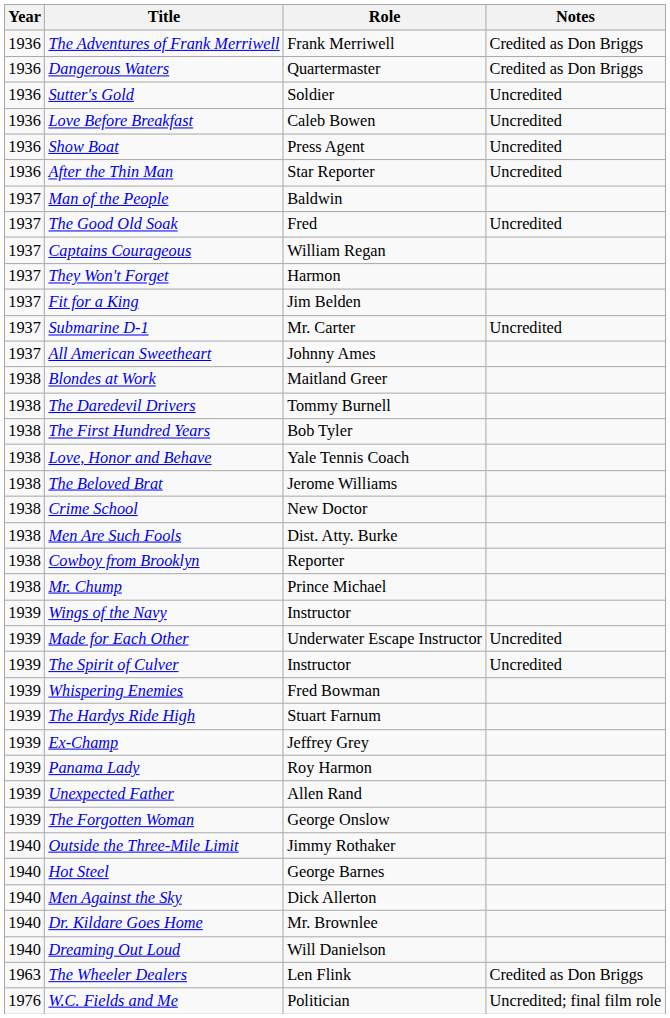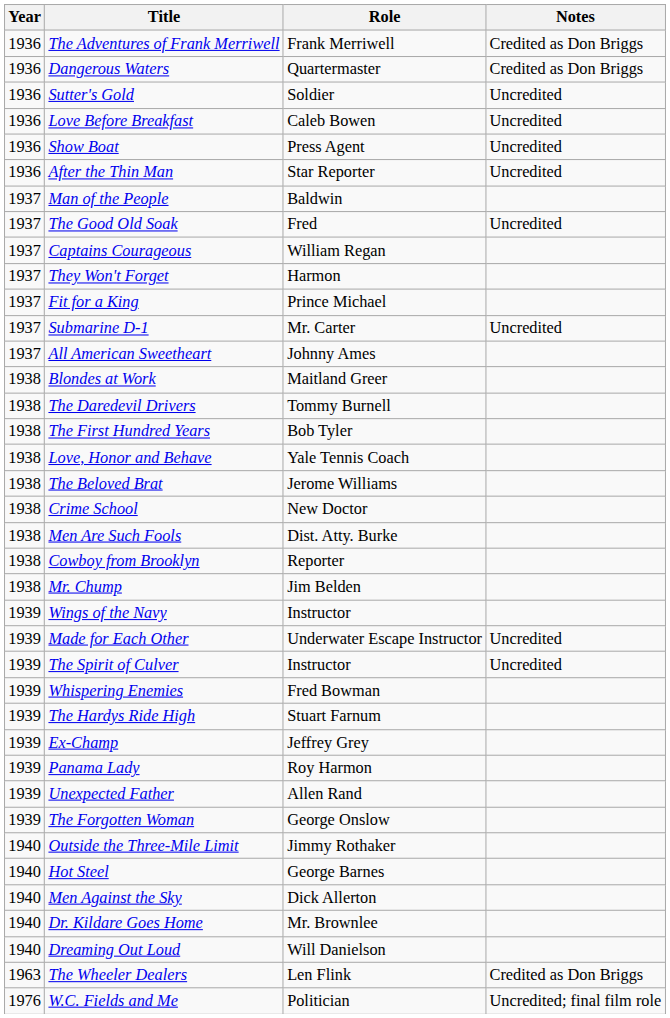Fit for a King | Role: Jim Belden -> Prince Michael
Mr. Chump | Role: Prince Michael -> Jim Belden
